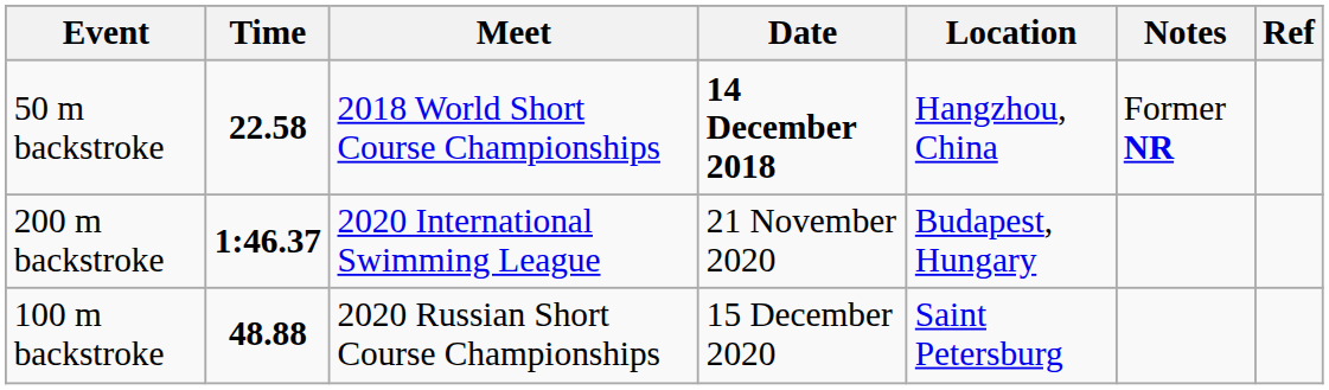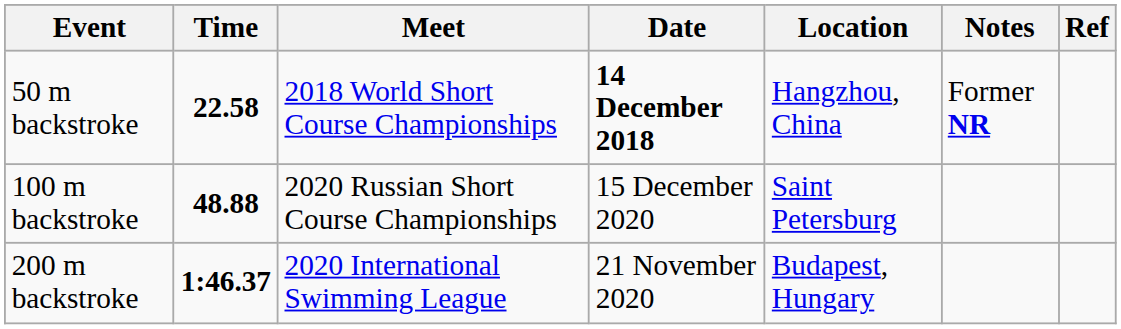rows swapped: 100 m backstroke <-> 200 m backstroke
